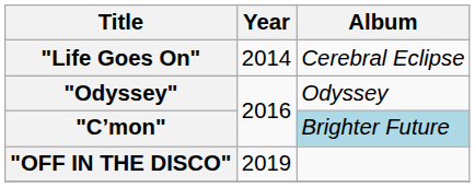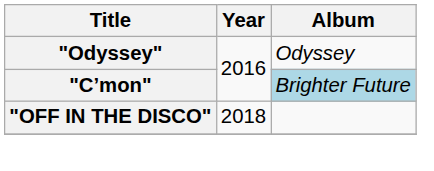- row: "Life Goes On" | 2014 | Cerebral Eclipse
"OFF IN THE DISCO" | Year: 2019 -> 2018
